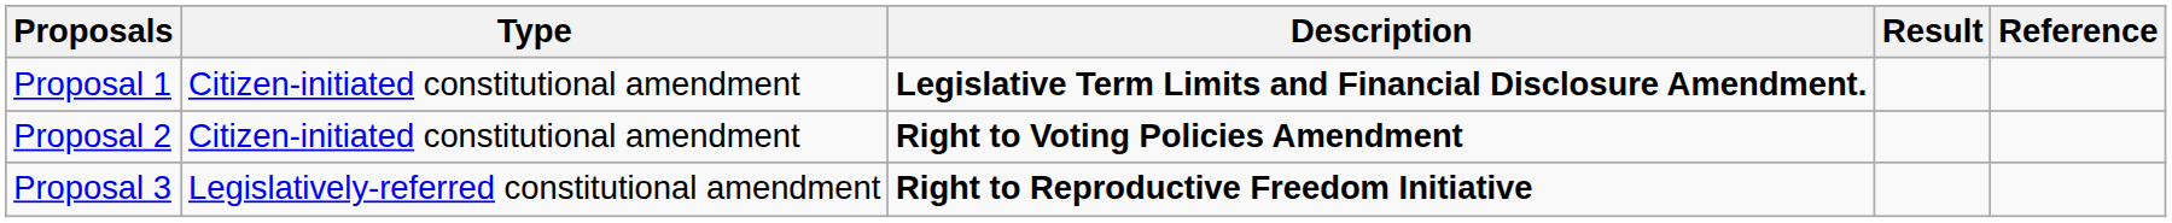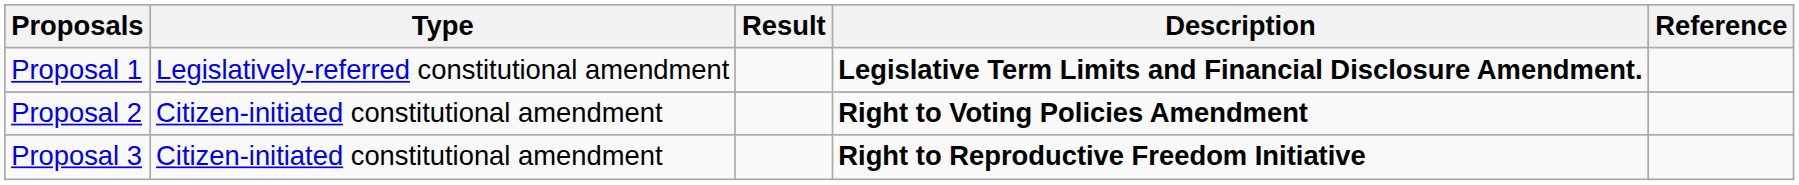columns swapped: Description <-> Result
Proposal 1 | Type: Citizen-initiated constitutional amendment -> Legislatively-referred constitutional amendment
Proposal 3 | Type: Legislatively-referred constitutional amendment -> Citizen-initiated constitutional amendment
